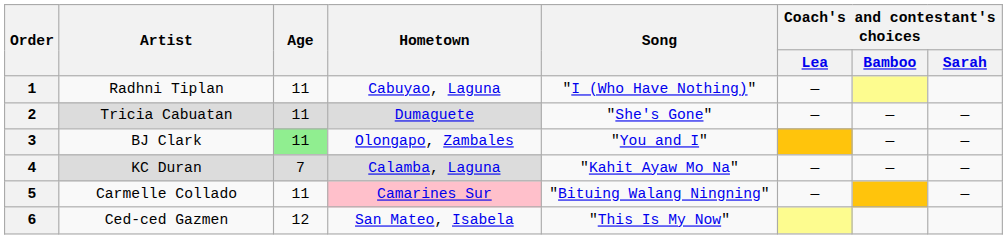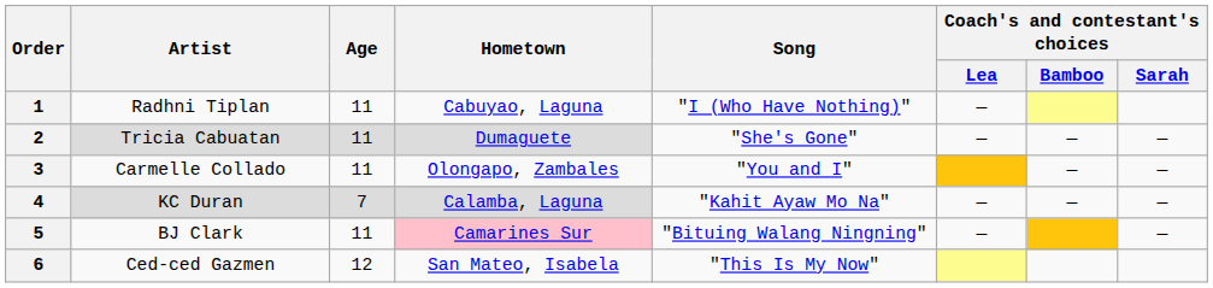3 | Artist: BJ Clark -> Carmelle Collado
3 | Age: lightgreen background -> no background
5 | Artist: Carmelle Collado -> BJ Clark
